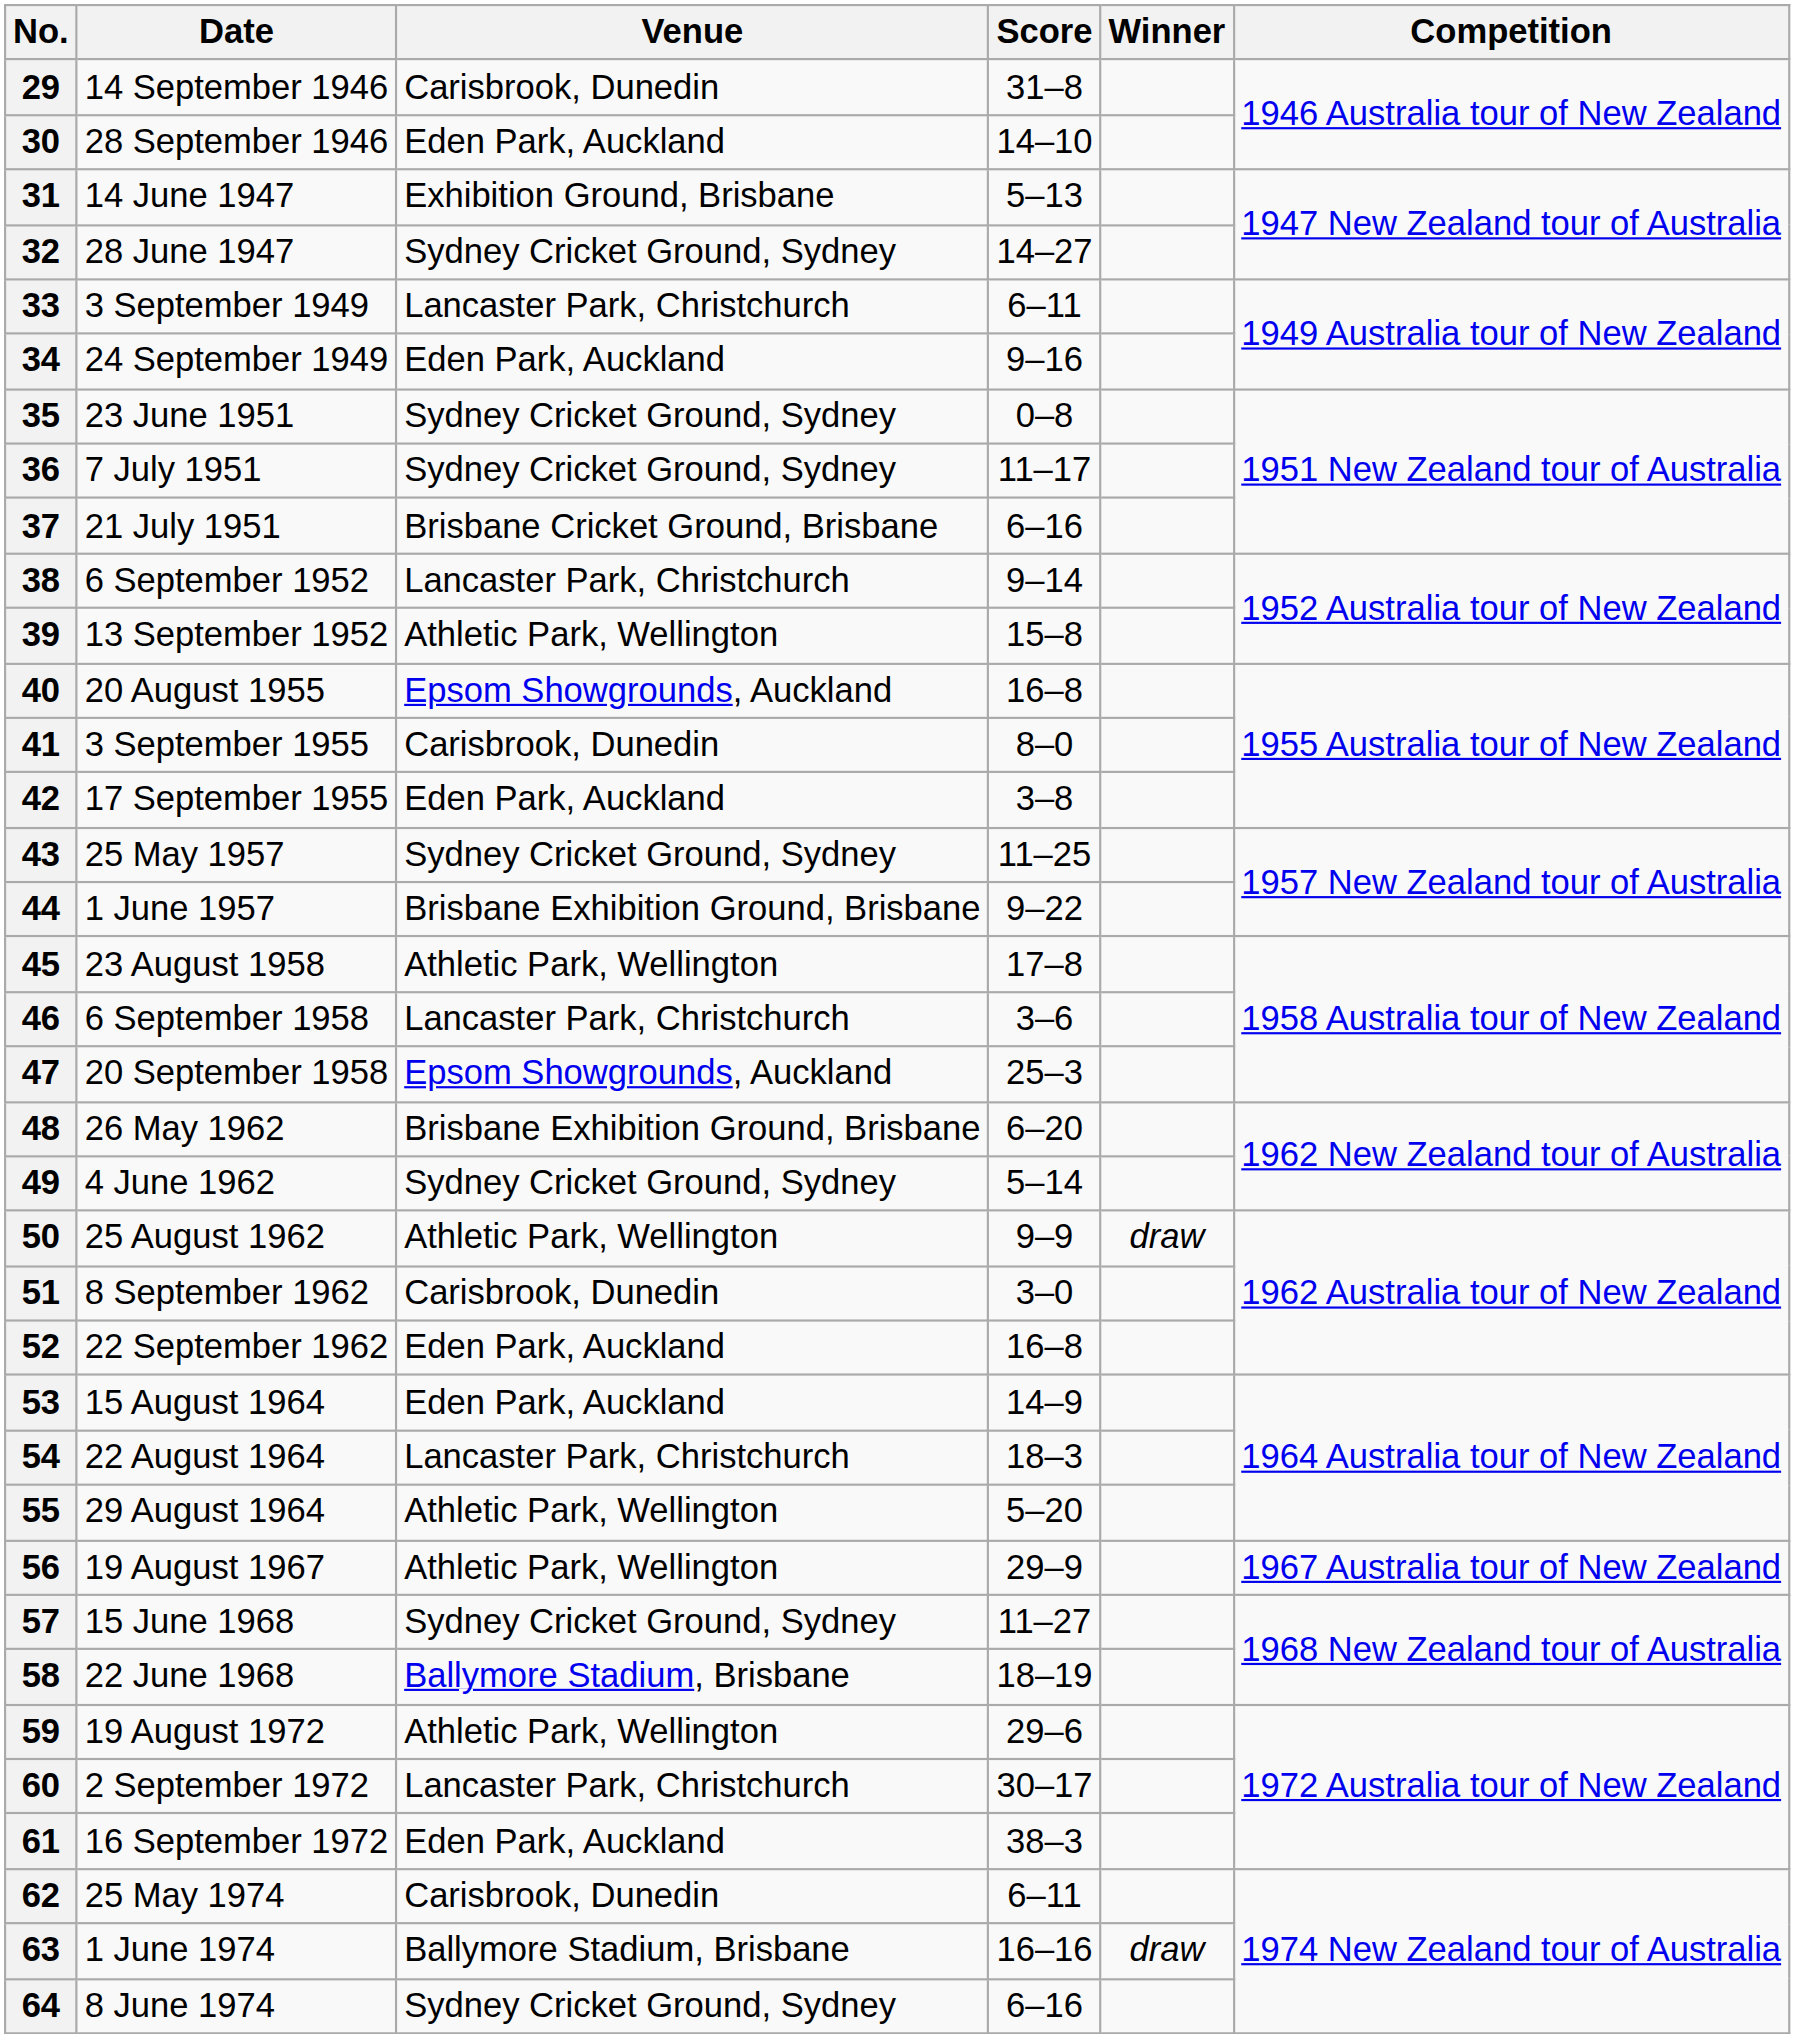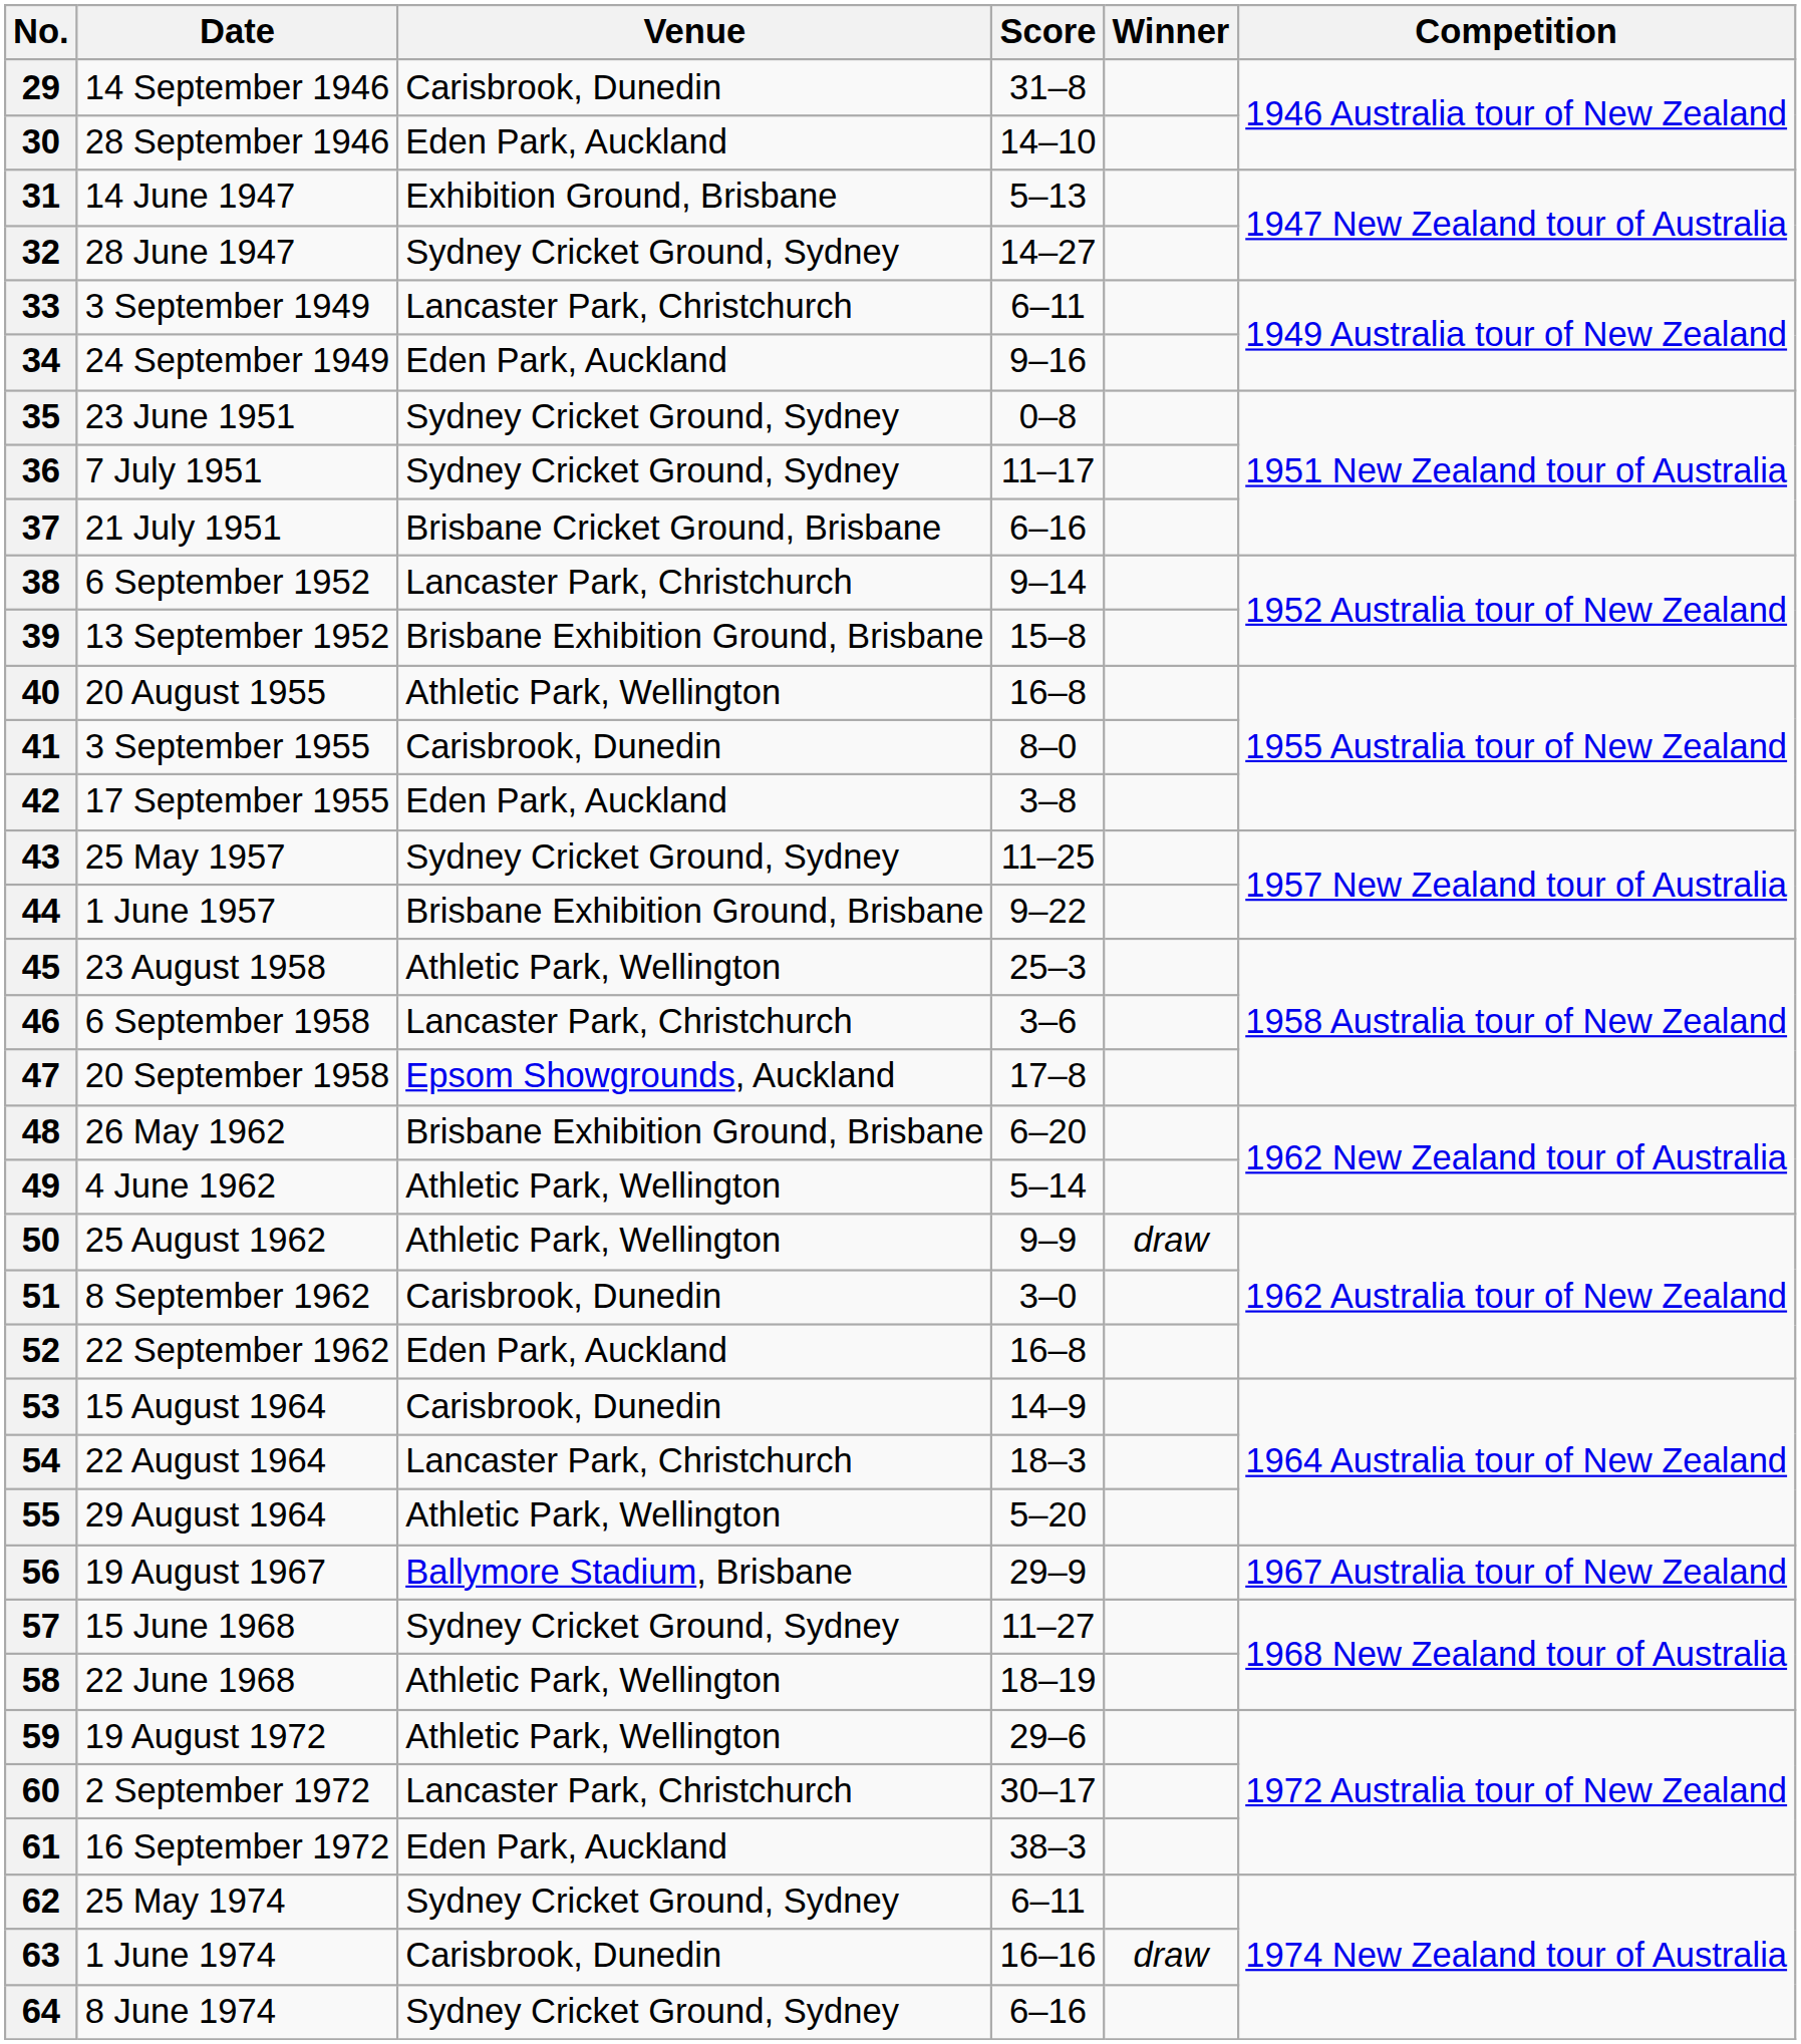39 | Venue: Athletic Park, Wellington -> Brisbane Exhibition Ground, Brisbane
40 | Venue: Epsom Showgrounds, Auckland -> Athletic Park, Wellington
45 | Score: 17–8 -> 25–3
47 | Score: 25–3 -> 17–8
49 | Venue: Sydney Cricket Ground, Sydney -> Athletic Park, Wellington
53 | Venue: Eden Park, Auckland -> Carisbrook, Dunedin
56 | Venue: Athletic Park, Wellington -> Ballymore Stadium, Brisbane
58 | Venue: Ballymore Stadium, Brisbane -> Athletic Park, Wellington
62 | Venue: Carisbrook, Dunedin -> Sydney Cricket Ground, Sydney
63 | Venue: Ballymore Stadium, Brisbane -> Carisbrook, Dunedin
